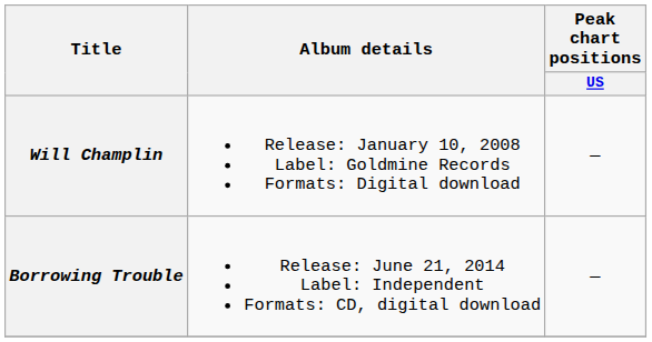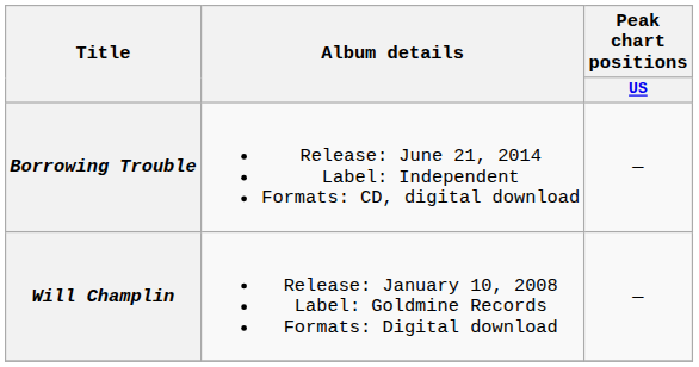rows swapped: Will Champlin <-> Borrowing Trouble
